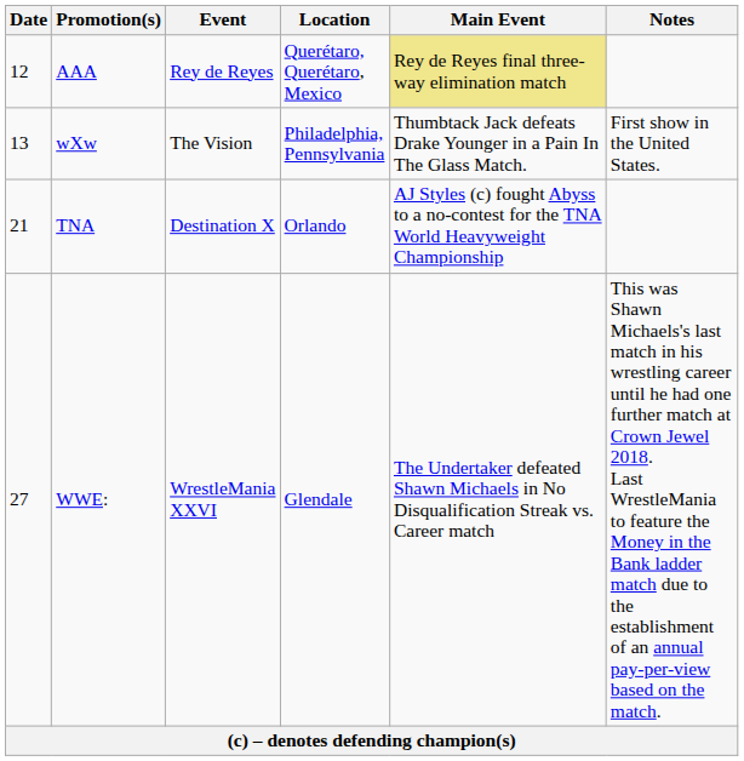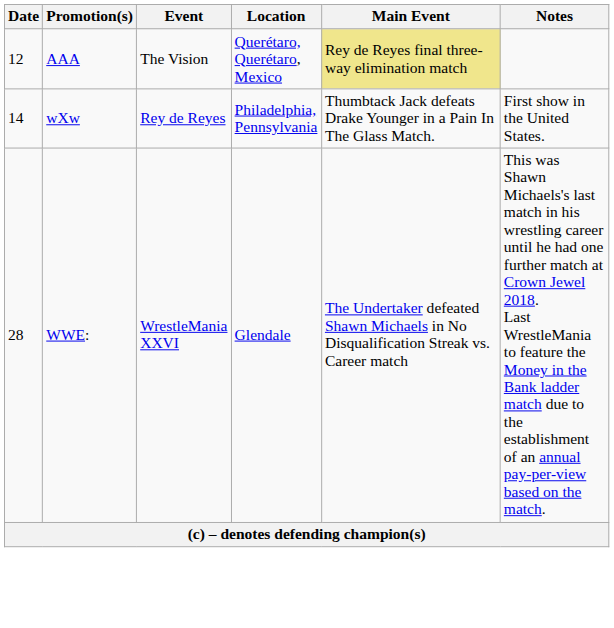AAA | Event: Rey de Reyes -> The Vision
wXw | Date: 13 -> 14
wXw | Event: The Vision -> Rey de Reyes
- row: 21 | TNA | Destination X | Orlando | AJ Styles (c) fought Abyss to a no-contest for the TNA World Heavyweight Championship
WWE: | Date: 27 -> 28
